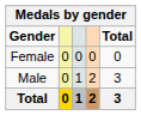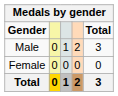rows swapped: Male <-> Female
